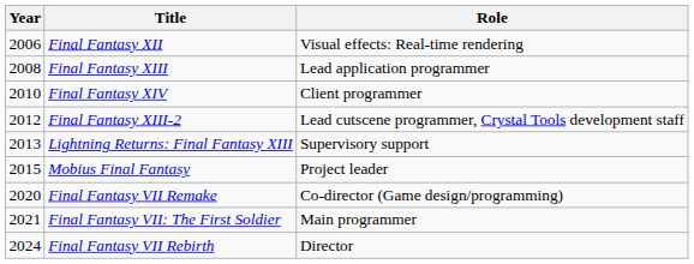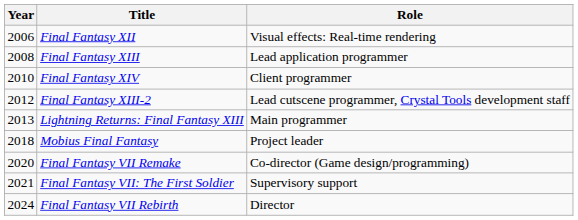Lightning Returns: Final Fantasy XIII | Role: Supervisory support -> Main programmer
Mobius Final Fantasy | Year: 2015 -> 2018
Final Fantasy VII: The First Soldier | Role: Main programmer -> Supervisory support
